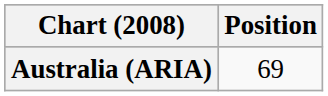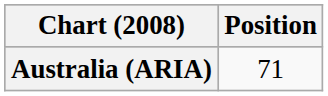Australia (ARIA) | Position: 69 -> 71
